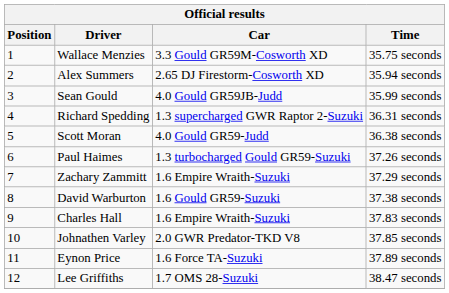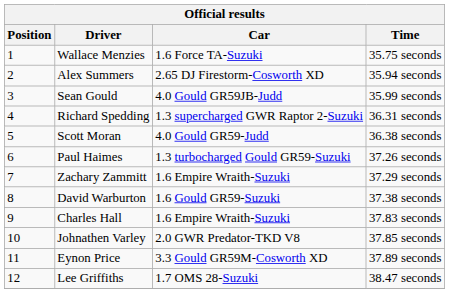Wallace Menzies | Car: 3.3 Gould GR59M-Cosworth XD -> 1.6 Force TA-Suzuki
Eynon Price | Car: 1.6 Force TA-Suzuki -> 3.3 Gould GR59M-Cosworth XD
